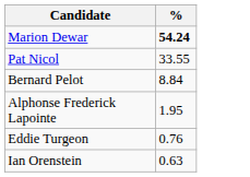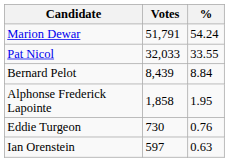+ column: Votes | 51,791 | 32,033 | 8,439 | 1,858 | 730 | 597
Marion Dewar | %: bold -> normal
